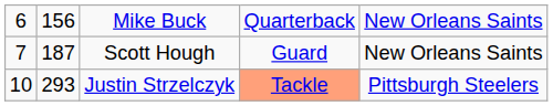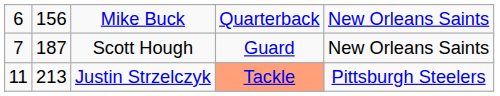Justin Strzelczyk | column 1: 10 -> 11
Justin Strzelczyk | column 2: 293 -> 213
